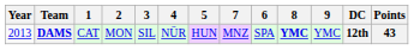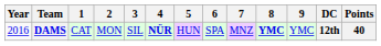columns swapped: 6 <-> 7
DAMS | Year: 2013 -> 2016
DAMS | 4: normal -> bold
DAMS | Points: 43 -> 40
